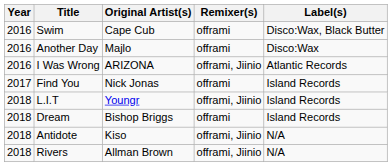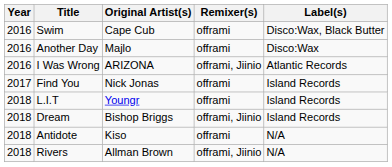L.I.T | Remixer(s): offrami, Jiinio -> offrami
Dream | Remixer(s): offrami -> offrami, Jiinio
Antidote | Remixer(s): offrami, Jiinio -> offrami
